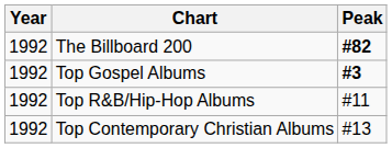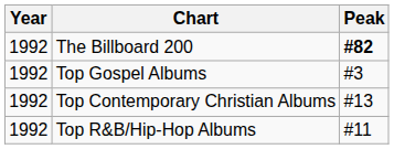Top Gospel Albums | Peak: bold -> normal
rows swapped: Top R&B/Hip-Hop Albums <-> Top Contemporary Christian Albums
